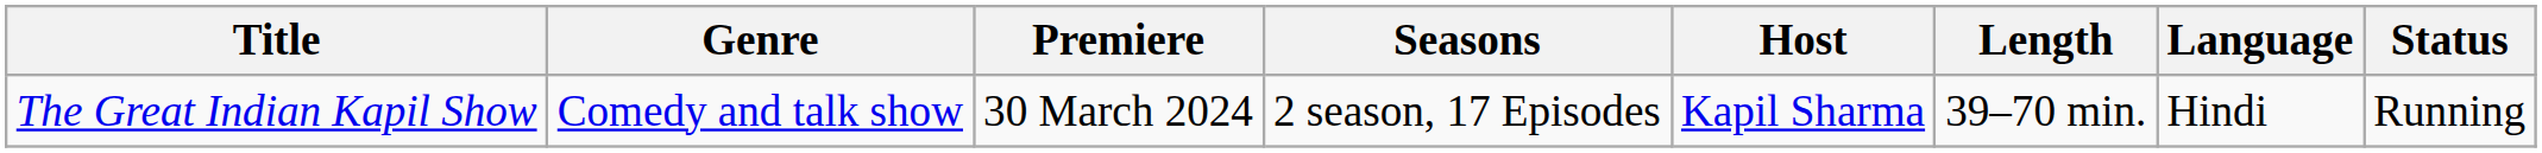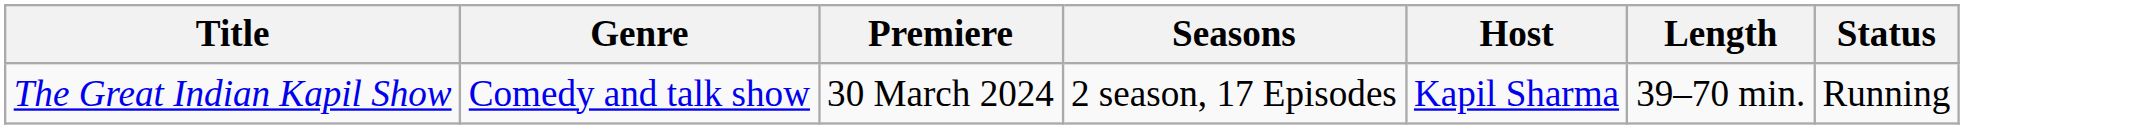- column: Language | Hindi
